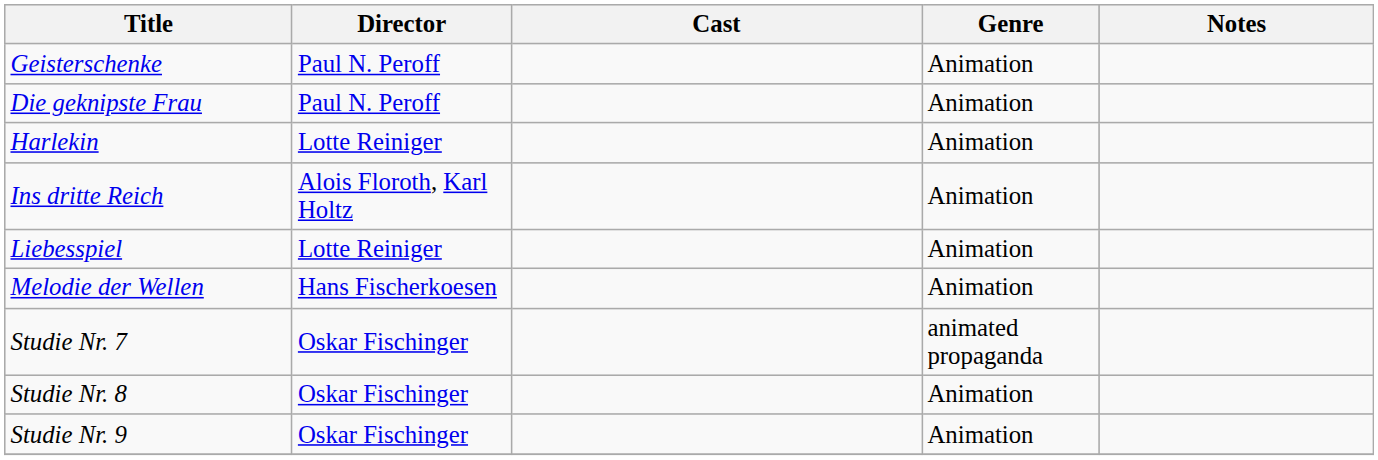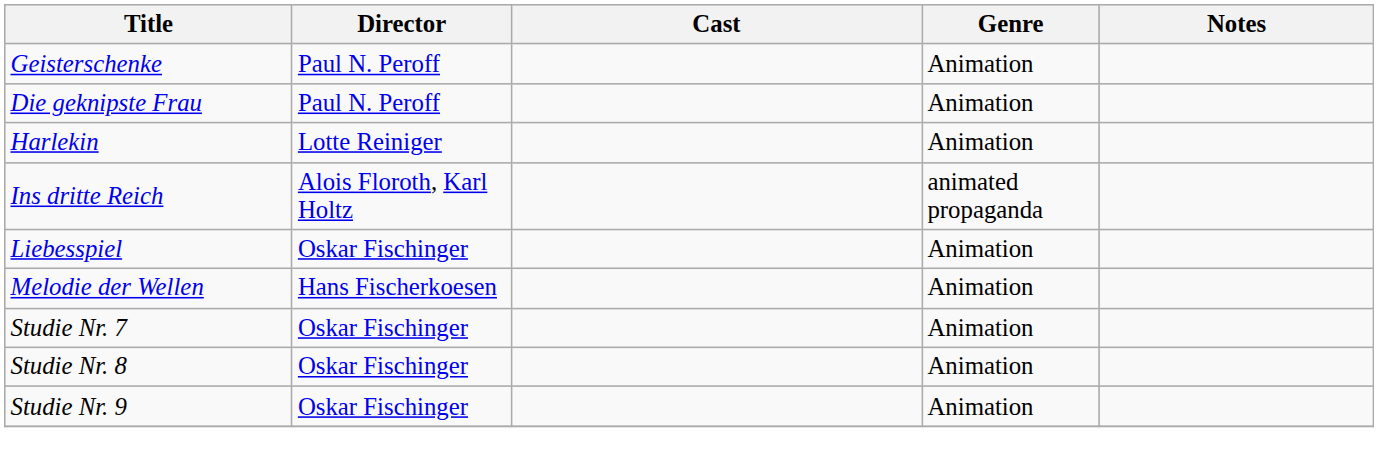Ins dritte Reich | Genre: Animation -> animated propaganda
Liebesspiel | Director: Lotte Reiniger -> Oskar Fischinger
Studie Nr. 7 | Genre: animated propaganda -> Animation
